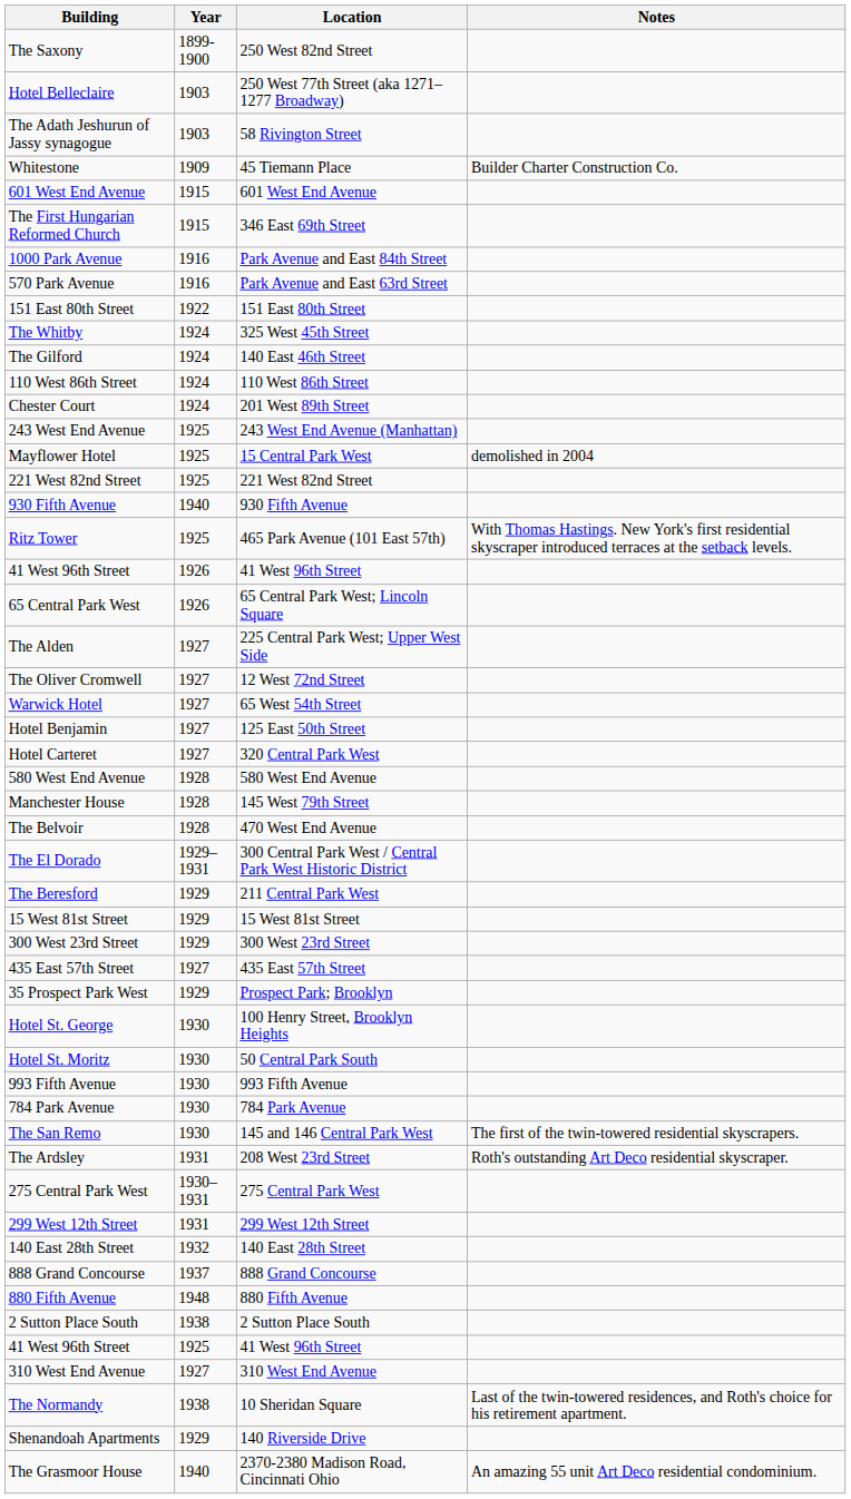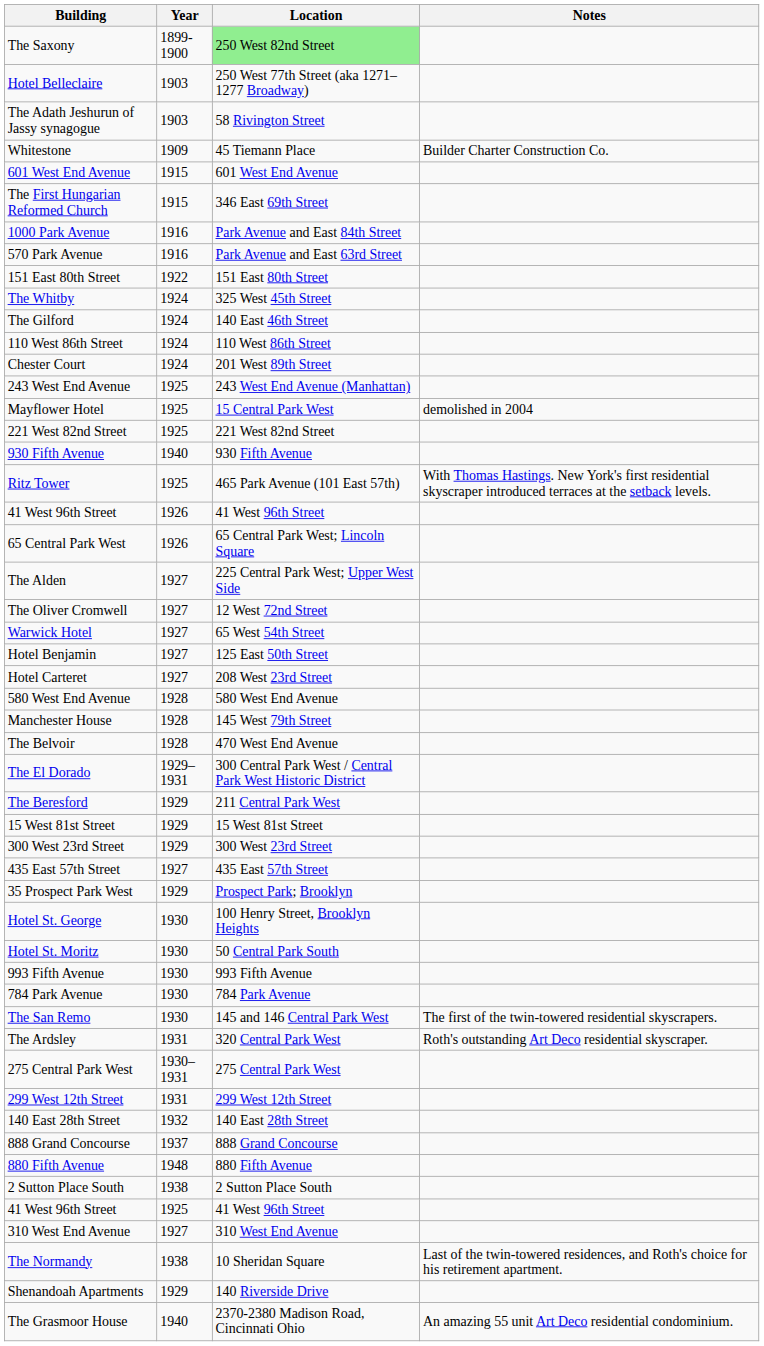The Saxony | Location: no background -> lightgreen background
Hotel Carteret | Location: 320 Central Park West -> 208 West 23rd Street
The Ardsley | Location: 208 West 23rd Street -> 320 Central Park West
